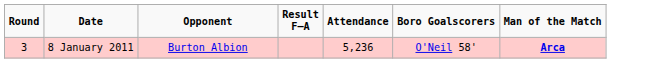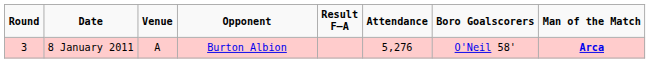+ column: Venue | A
8 January 2011 | Attendance: 5,236 -> 5,276
